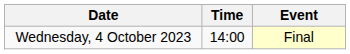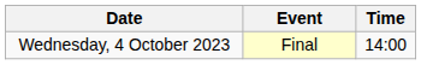columns swapped: Time <-> Event
